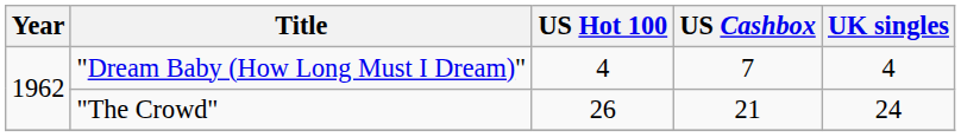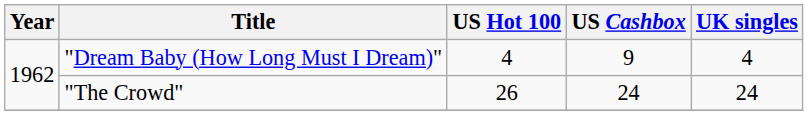"Dream Baby (How Long Must I Dream)" | US Cashbox: 7 -> 9
"The Crowd" | US Cashbox: 21 -> 24
